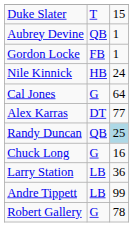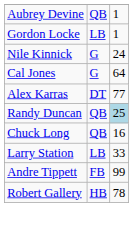- row: Duke Slater | T | 15
Gordon Locke | column 2: FB -> LB
Nile Kinnick | column 2: HB -> G
Chuck Long | column 2: G -> QB
Larry Station | column 3: 36 -> 33
Andre Tippett | column 2: LB -> FB
Robert Gallery | column 2: G -> HB
